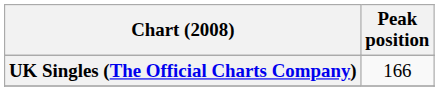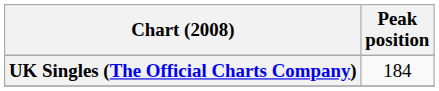UK Singles (The Official Charts Company) | Peak position: 166 -> 184
